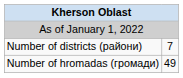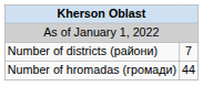Number of hromadas (громади) | column 2: 49 -> 44
